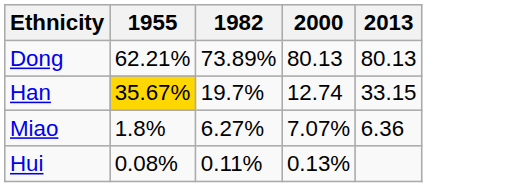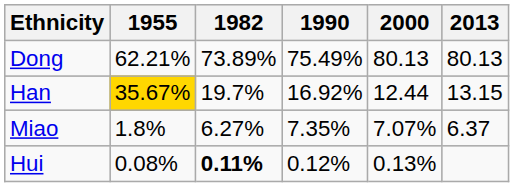+ column: 1990 | 75.49% | 16.92% | 7.35% | 0.12%
Han | 2000: 12.74 -> 12.44
Han | 2013: 33.15 -> 13.15
Miao | 2013: 6.36 -> 6.37
Hui | 1982: normal -> bold
